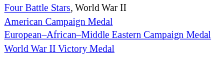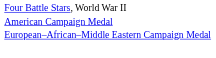- row: World War II Victory Medal
